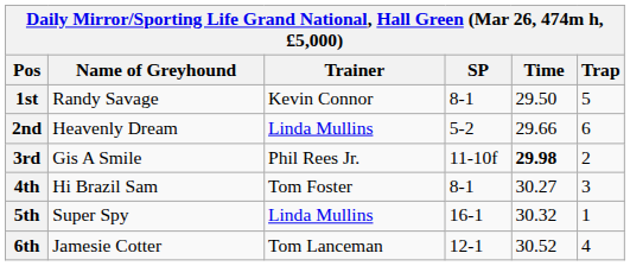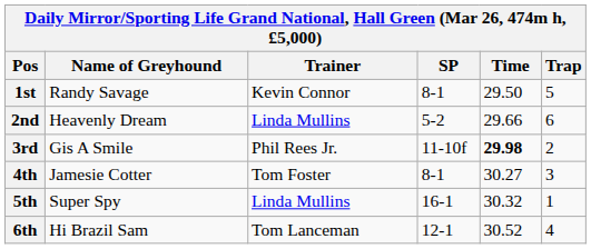4th | Name of Greyhound: Hi Brazil Sam -> Jamesie Cotter
6th | Name of Greyhound: Jamesie Cotter -> Hi Brazil Sam
